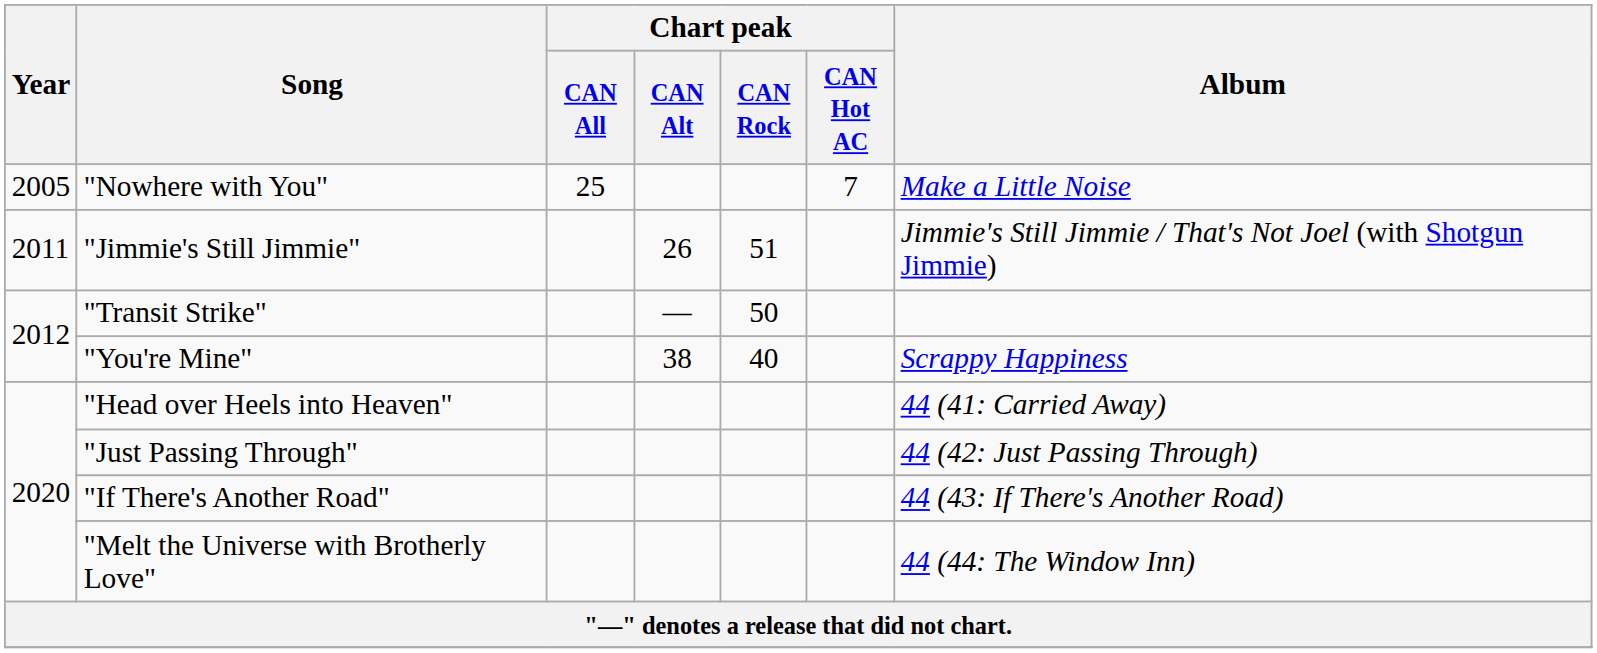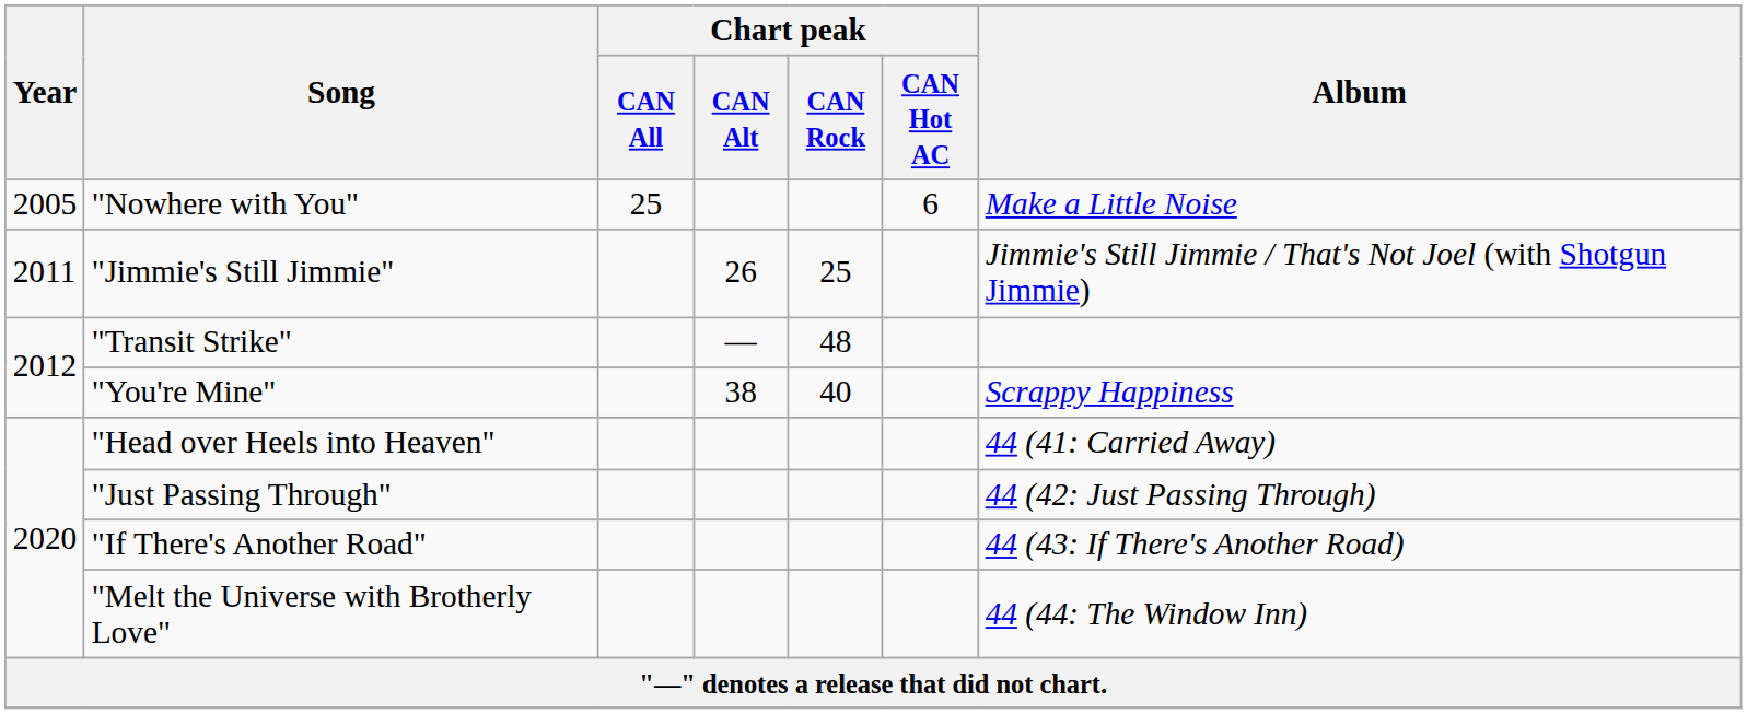"Nowhere with You" | Chart peak / CAN Hot AC: 7 -> 6
"Jimmie's Still Jimmie" | Chart peak / CAN Rock: 51 -> 25
"Transit Strike" | Chart peak / CAN Rock: 50 -> 48
